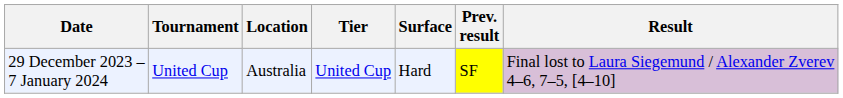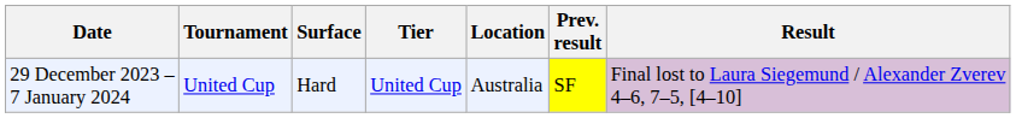columns swapped: Location <-> Surface
